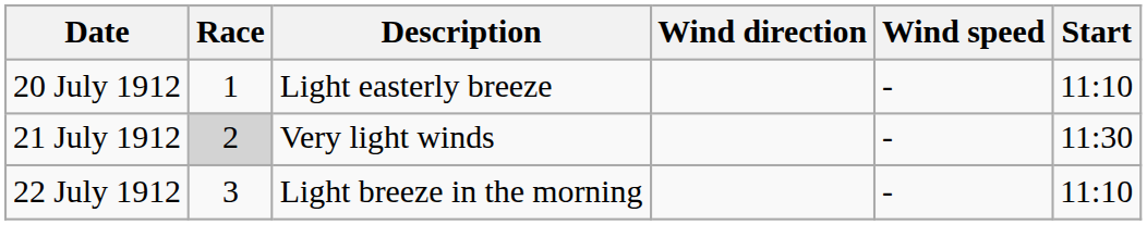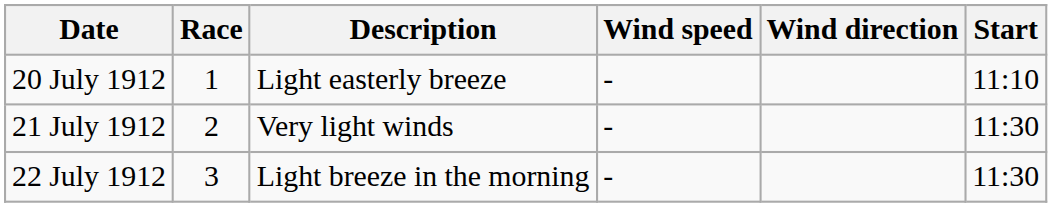columns swapped: Wind speed <-> Wind direction
21 July 1912 | Race: lightgrey background -> no background
22 July 1912 | Start: 11:10 -> 11:30
